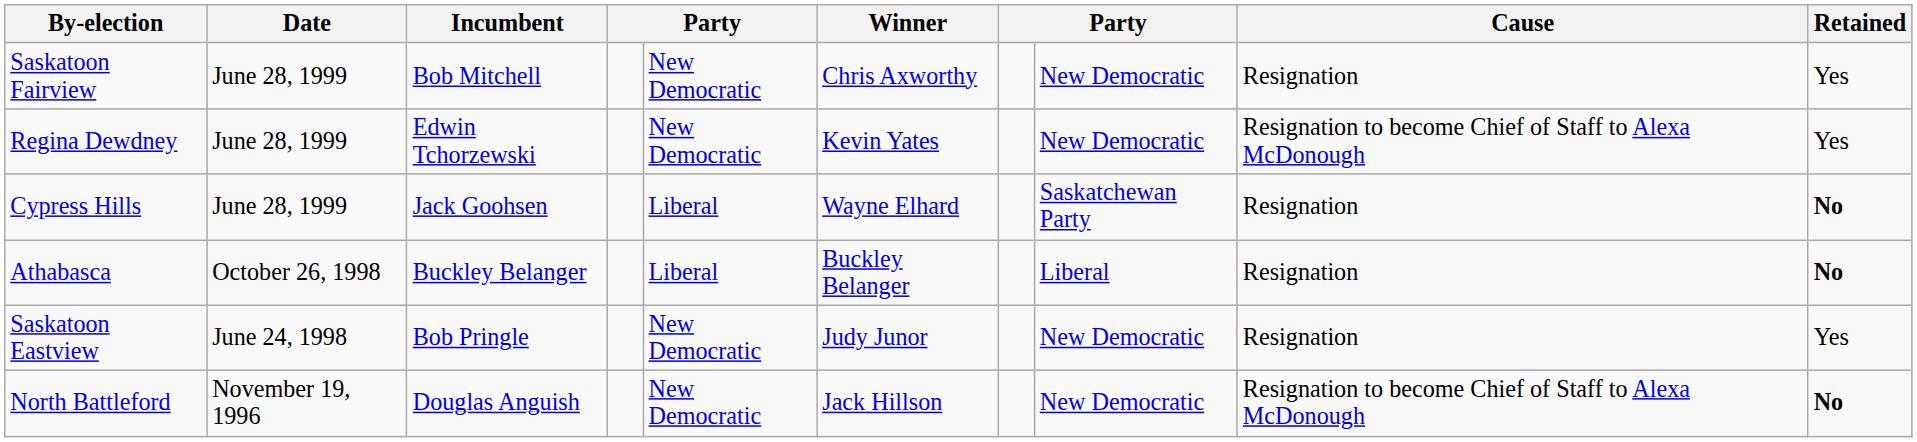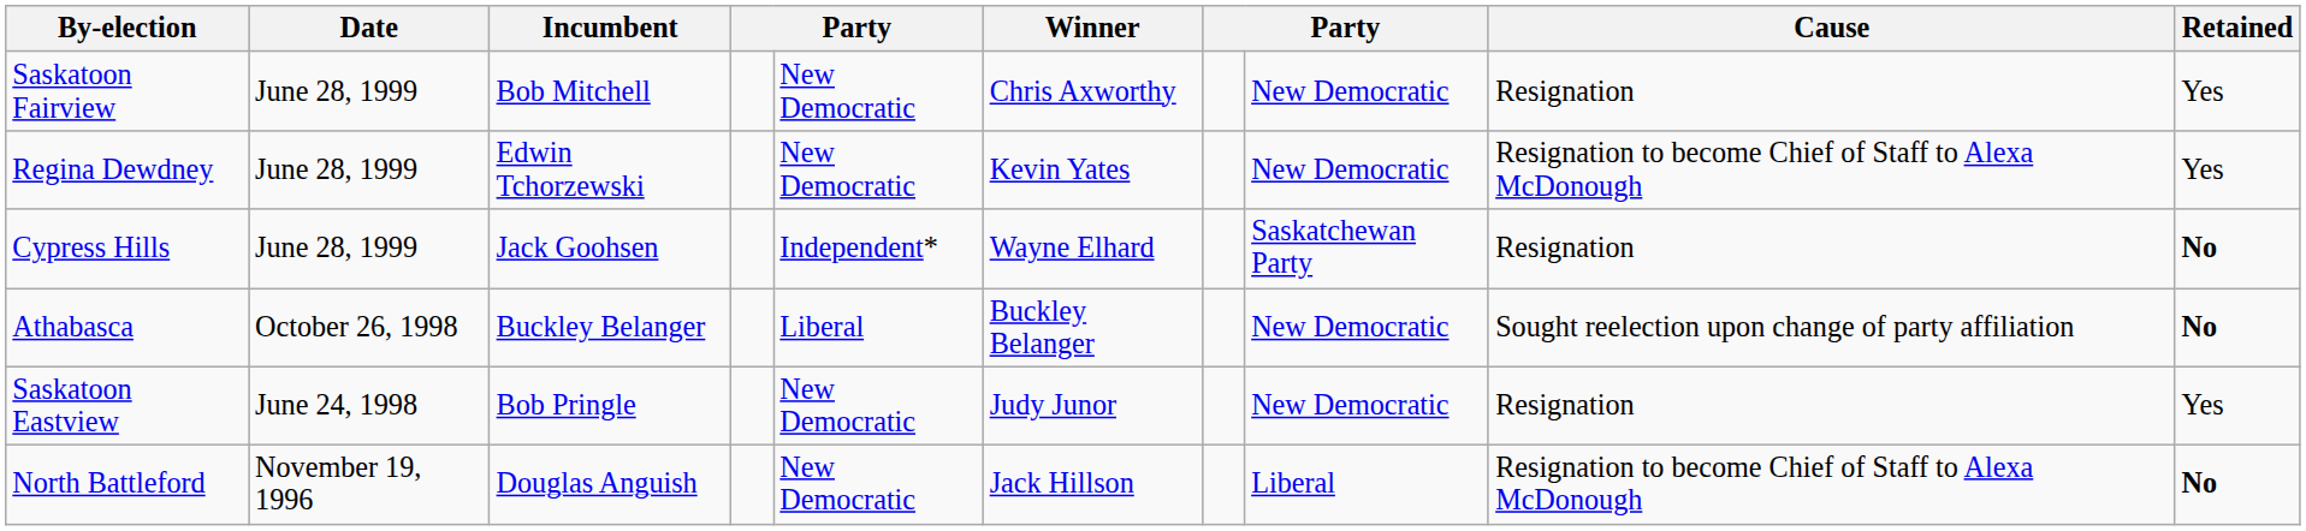Cypress Hills | column 5: Liberal -> Independent*
Athabasca | column 8: Liberal -> New Democratic
Athabasca | Cause: Resignation -> Sought reelection upon change of party affiliation
North Battleford | column 8: New Democratic -> Liberal
